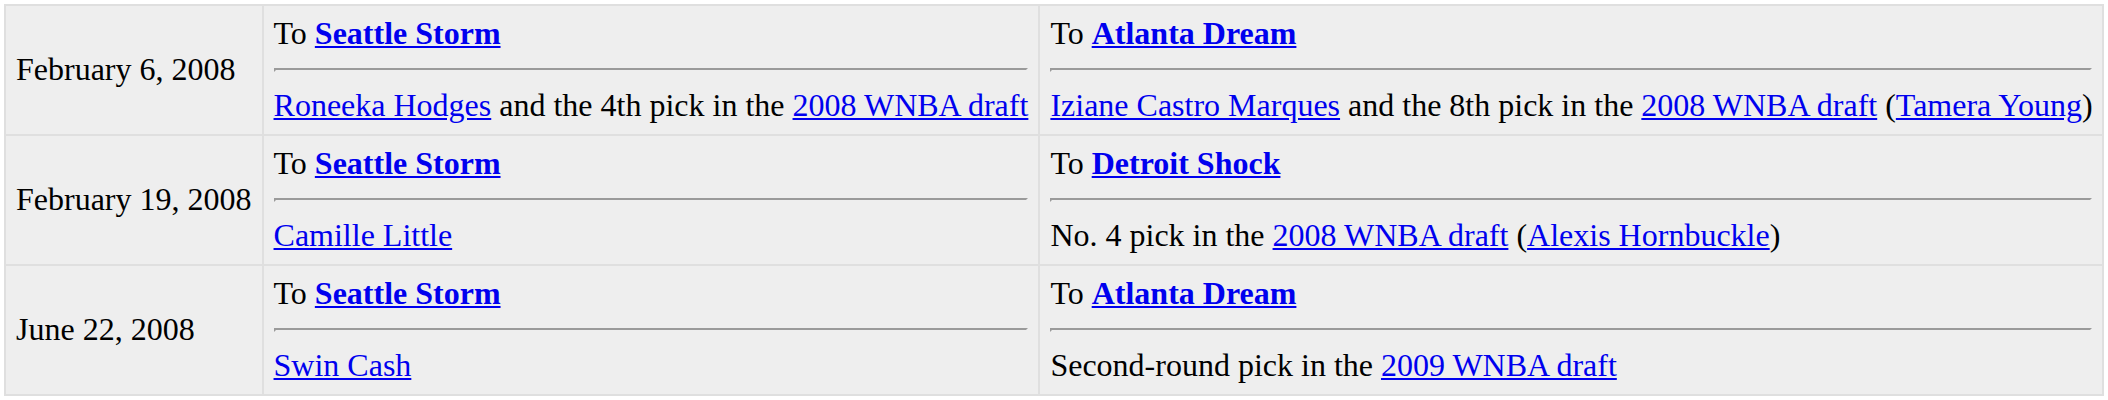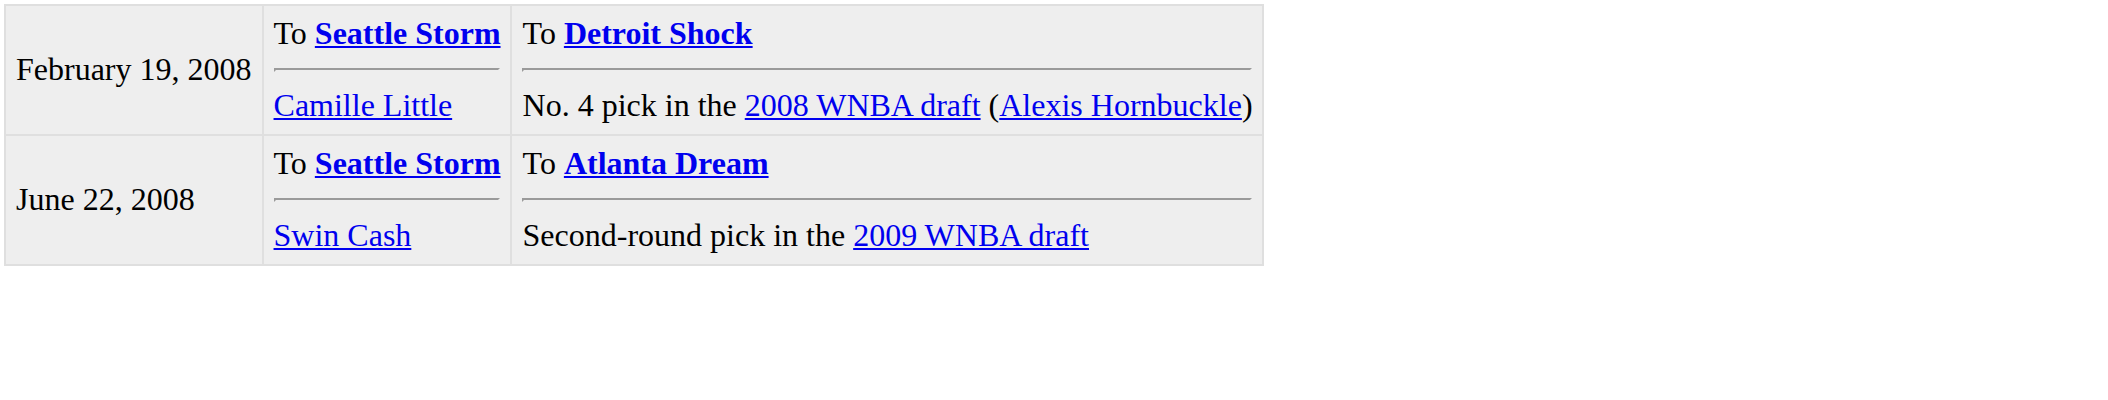- row: February 6, 2008 | To Seattle Storm Roneeka Hodges and the 4th pick in the 2008 WNBA draft | To Atlanta Dream Iziane Castro Marques and the 8th pick in the 2008 WNBA draft (Tamera Young)
